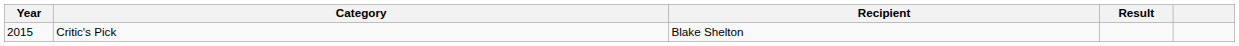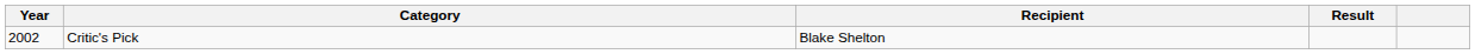Critic's Pick | Year: 2015 -> 2002
